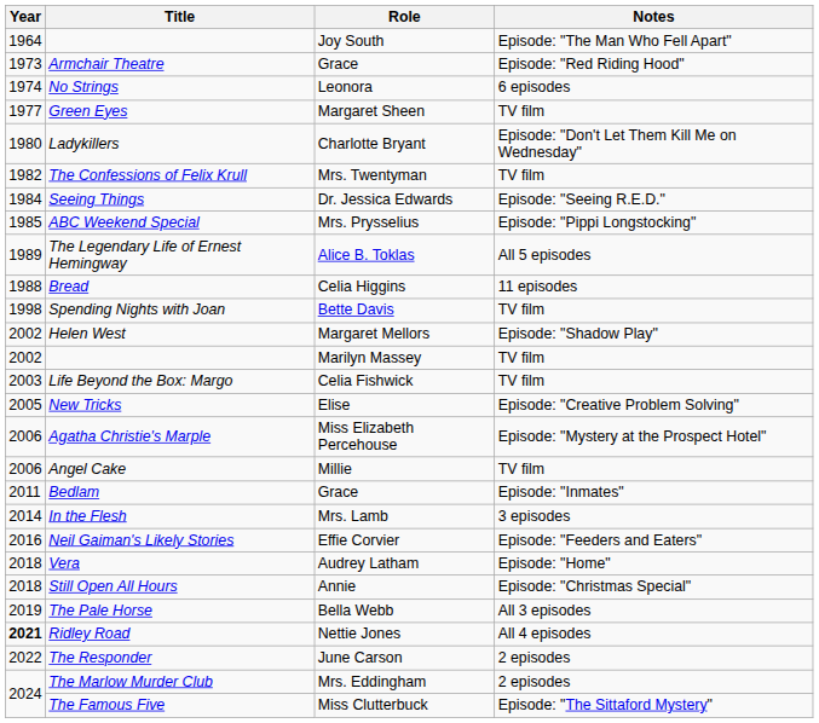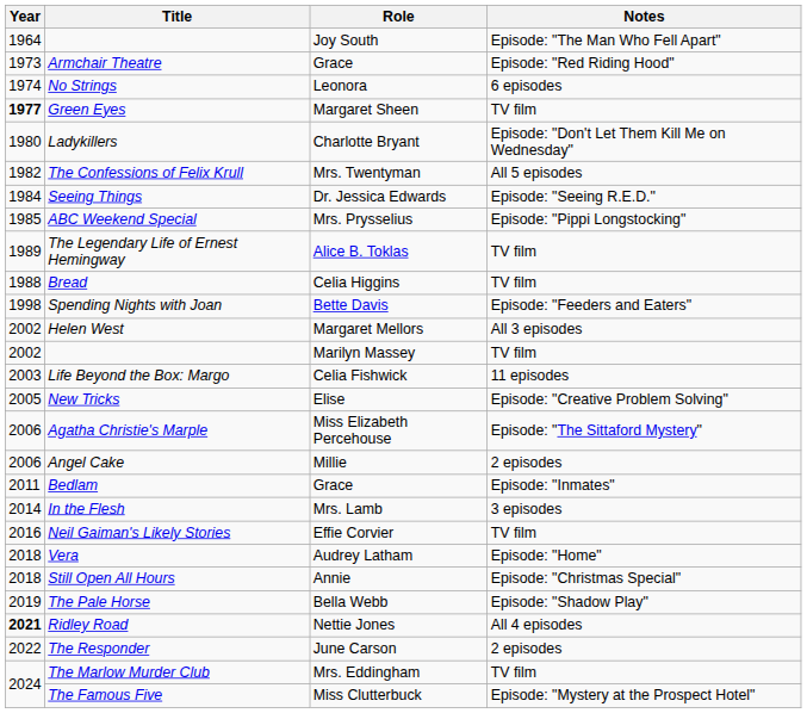Green Eyes | Year: normal -> bold
The Confessions of Felix Krull | Notes: TV film -> All 5 episodes
The Legendary Life of Ernest Hemingway | Notes: All 5 episodes -> TV film
Bread | Notes: 11 episodes -> TV film
Spending Nights with Joan | Notes: TV film -> Episode: "Feeders and Eaters"
Helen West | Notes: Episode: "Shadow Play" -> All 3 episodes
Life Beyond the Box: Margo | Notes: TV film -> 11 episodes
Agatha Christie's Marple | Notes: Episode: "Mystery at the Prospect Hotel" -> Episode: "The Sittaford Mystery"
Angel Cake | Notes: TV film -> 2 episodes
Neil Gaiman's Likely Stories | Notes: Episode: "Feeders and Eaters" -> TV film
The Pale Horse | Notes: All 3 episodes -> Episode: "Shadow Play"
The Marlow Murder Club | Notes: 2 episodes -> TV film
The Famous Five | Notes: Episode: "The Sittaford Mystery" -> Episode: "Mystery at the Prospect Hotel"
